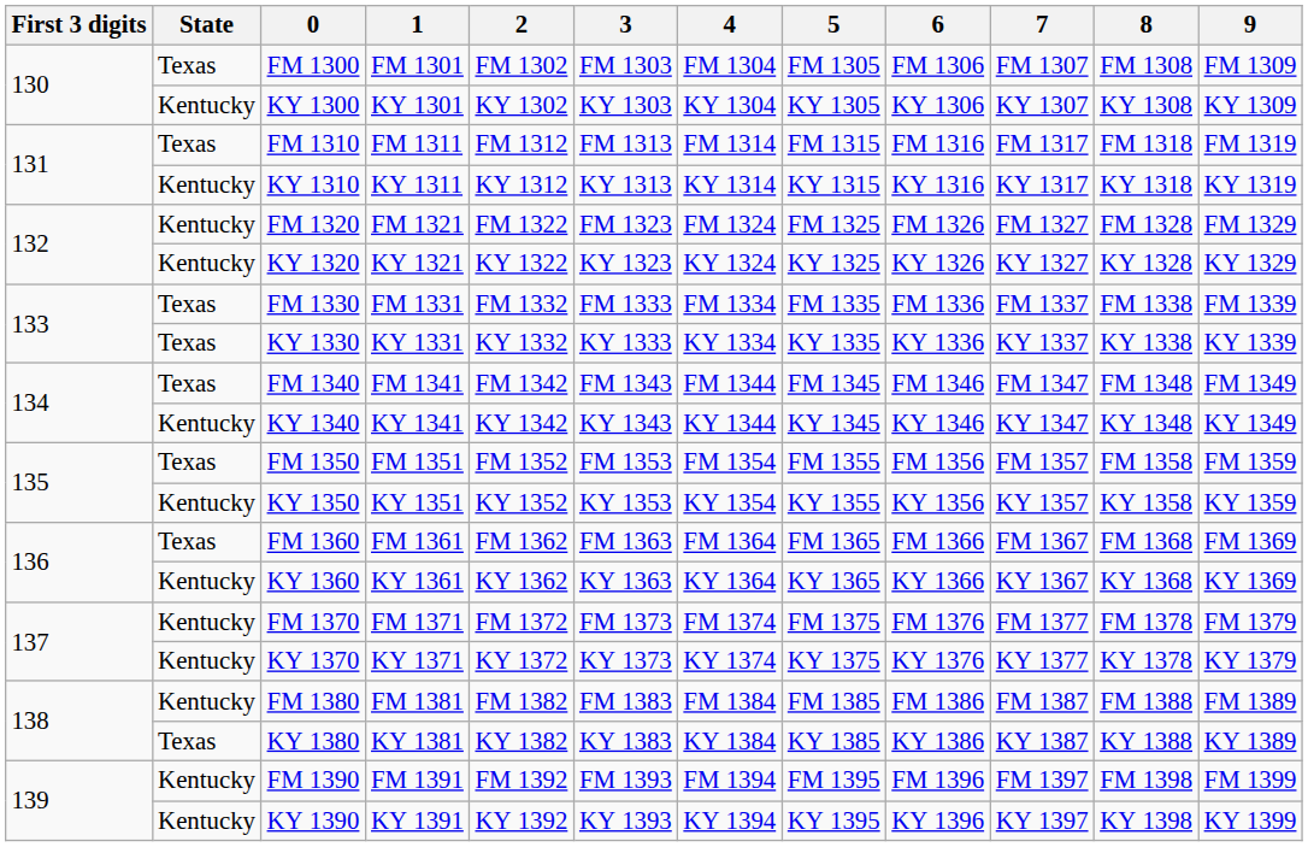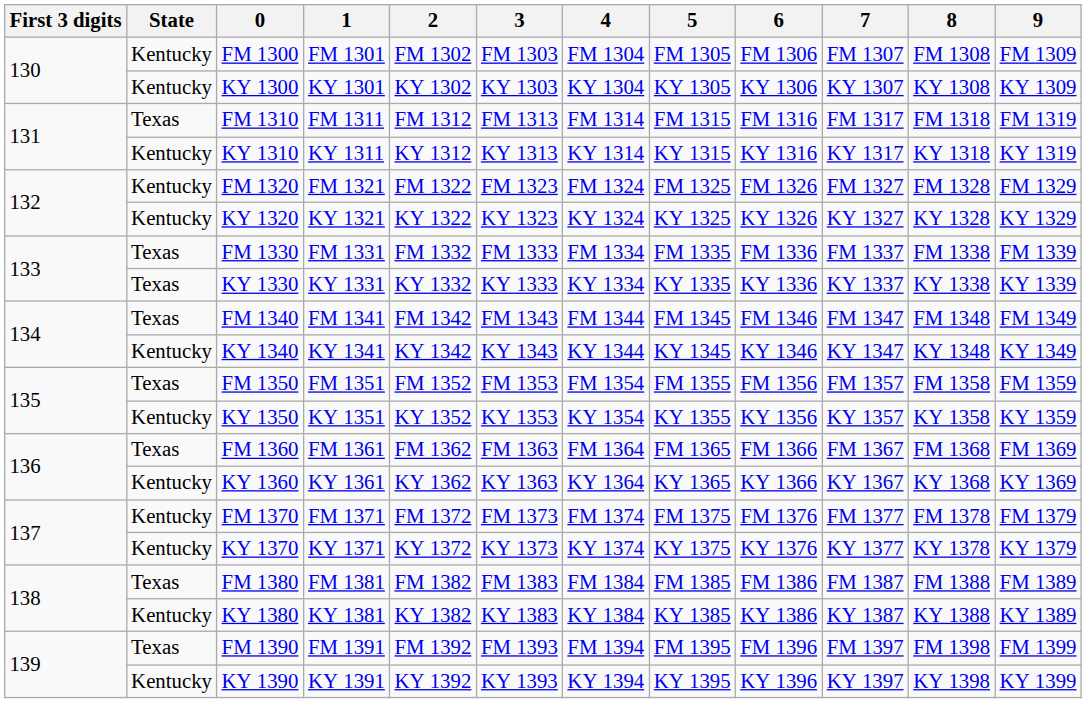FM 1300 | State: Texas -> Kentucky
FM 1380 | State: Kentucky -> Texas
KY 1380 | State: Texas -> Kentucky
FM 1390 | State: Kentucky -> Texas
